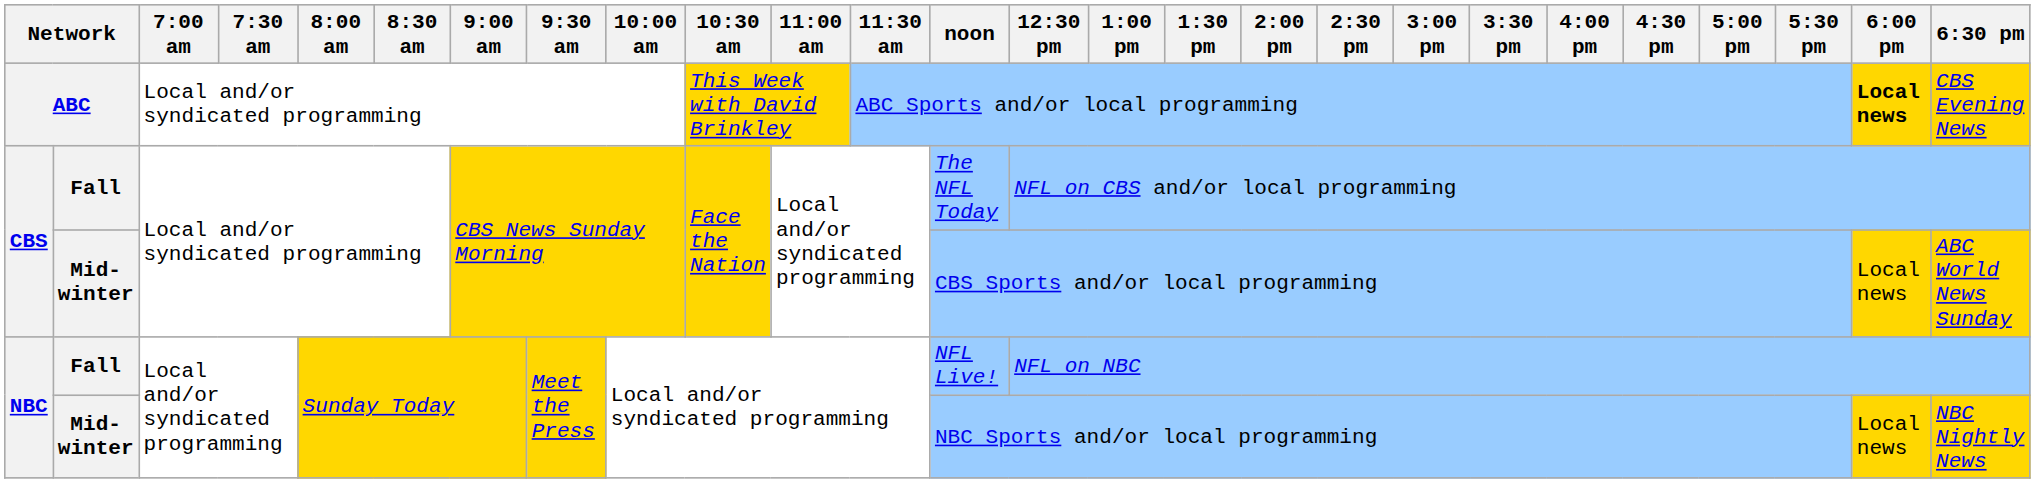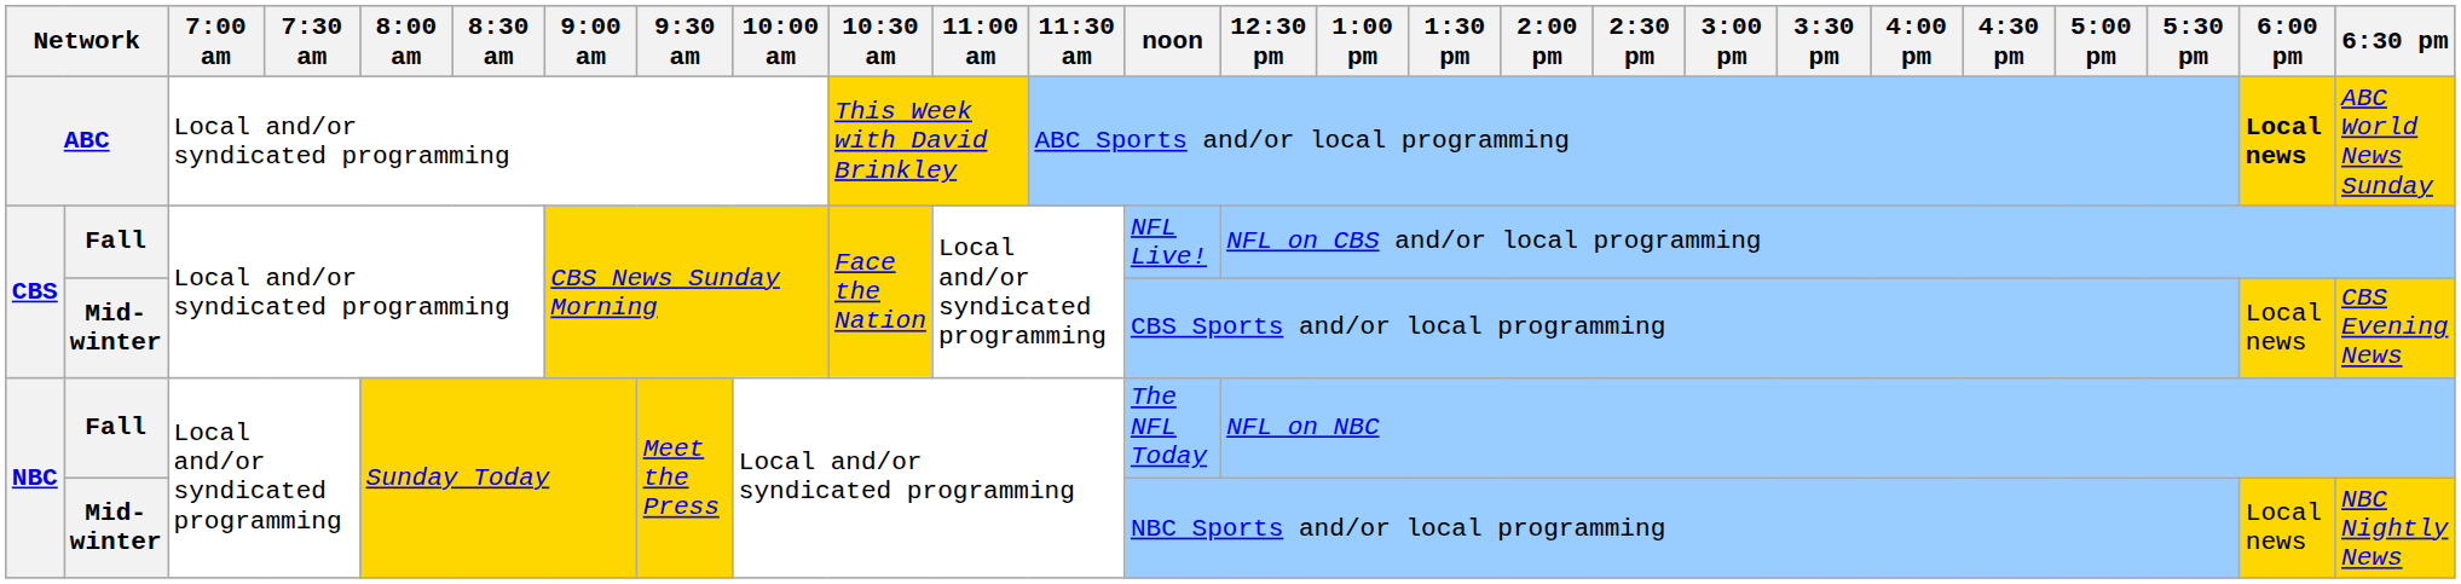ABC | 6:30 pm: CBS Evening News -> ABC World News Sunday
CBS / Fall | noon: The NFL Today -> NFL Live!
CBS / Mid-winter | 6:30 pm: ABC World News Sunday -> CBS Evening News
NBC / Fall | noon: NFL Live! -> The NFL Today
